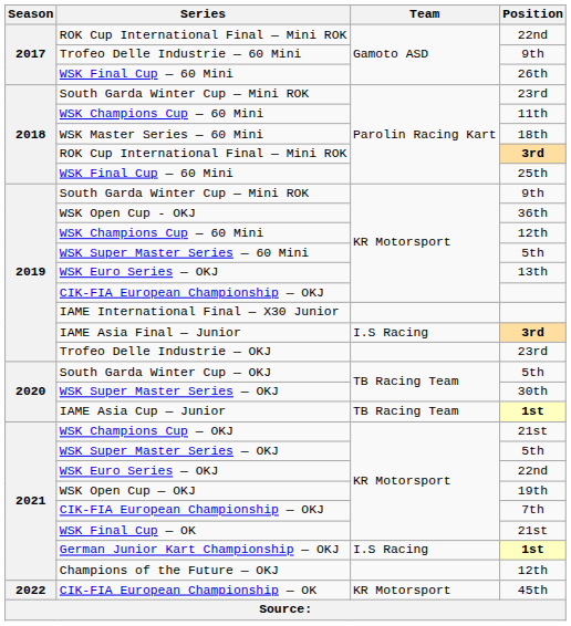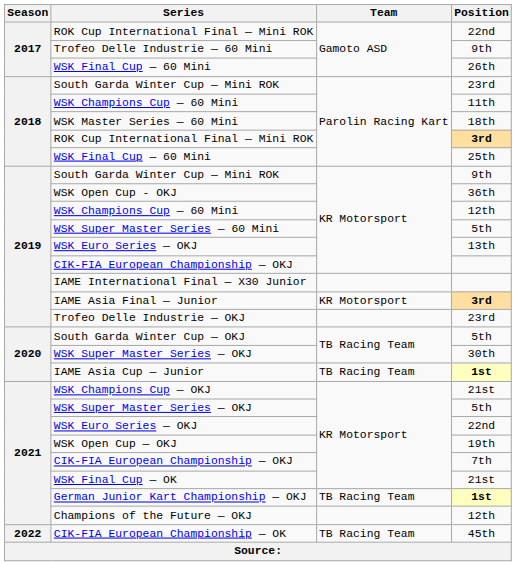IAME Asia Final — Junior | Team: I.S Racing -> KR Motorsport
German Junior Kart Championship — OKJ | Team: I.S Racing -> TB Racing Team
CIK-FIA European Championship — OK | Team: KR Motorsport -> TB Racing Team
